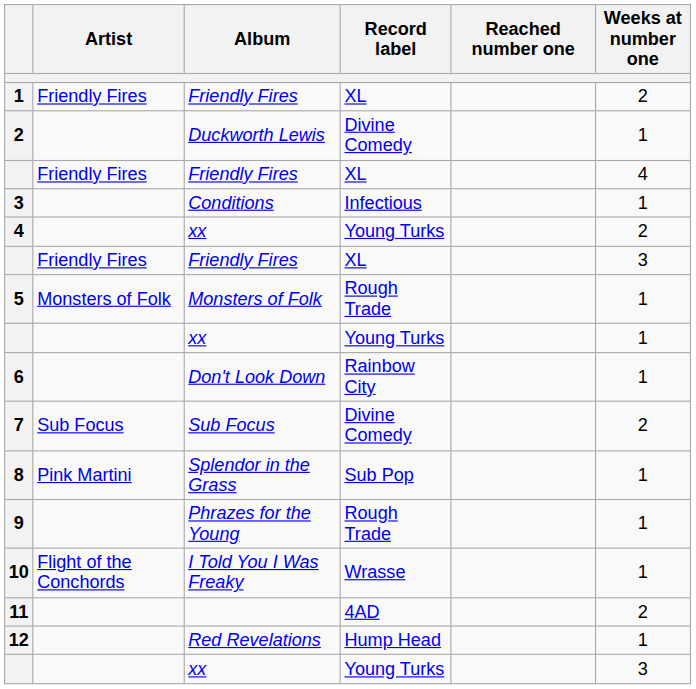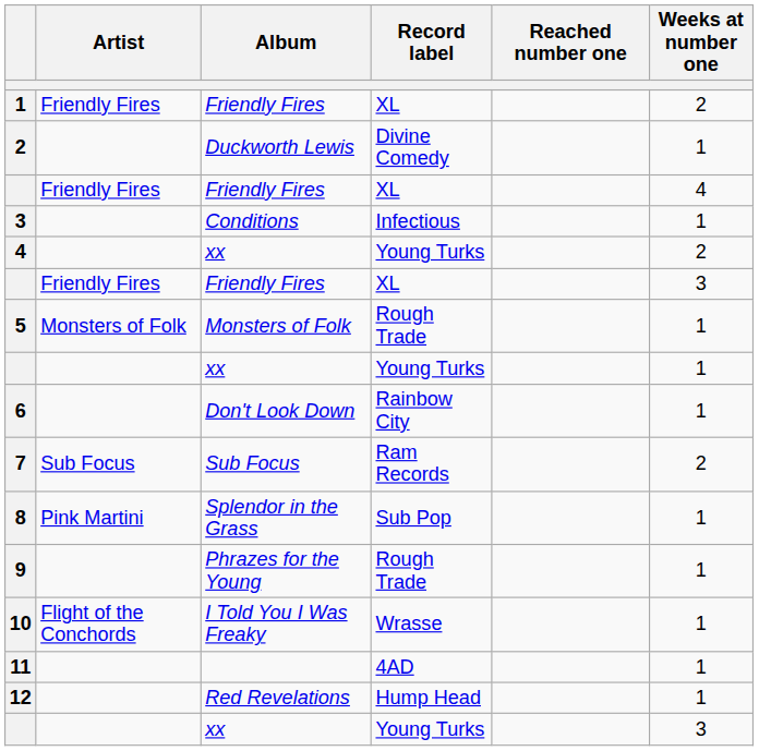7 | Record label: Divine Comedy -> Ram Records
11 | Weeks at number one: 2 -> 1
